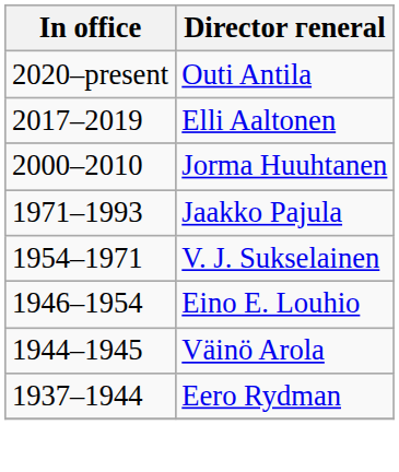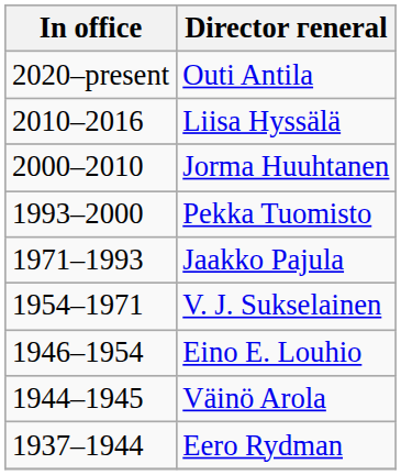- row: 2017–2019 | Elli Aaltonen
+ row: 2010–2016 | Liisa Hyssälä
+ row: 1993–2000 | Pekka Tuomisto
